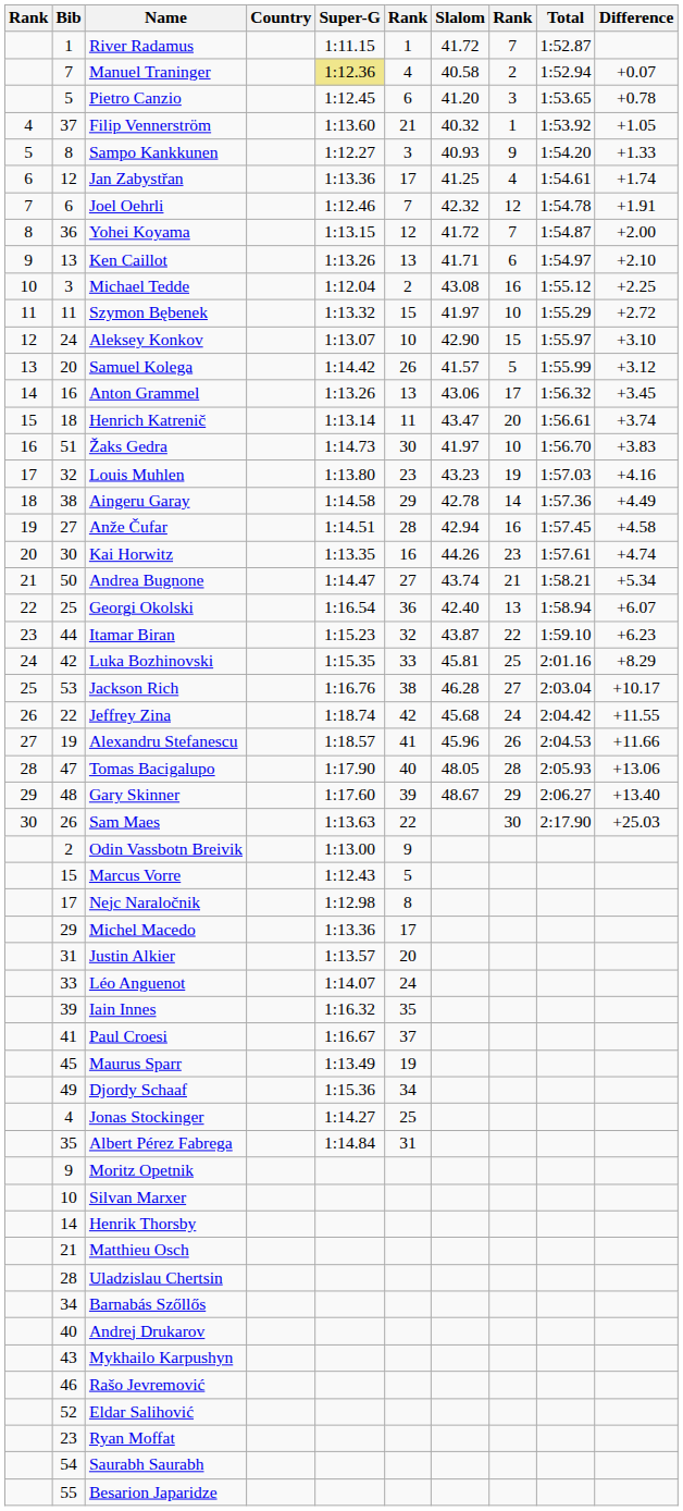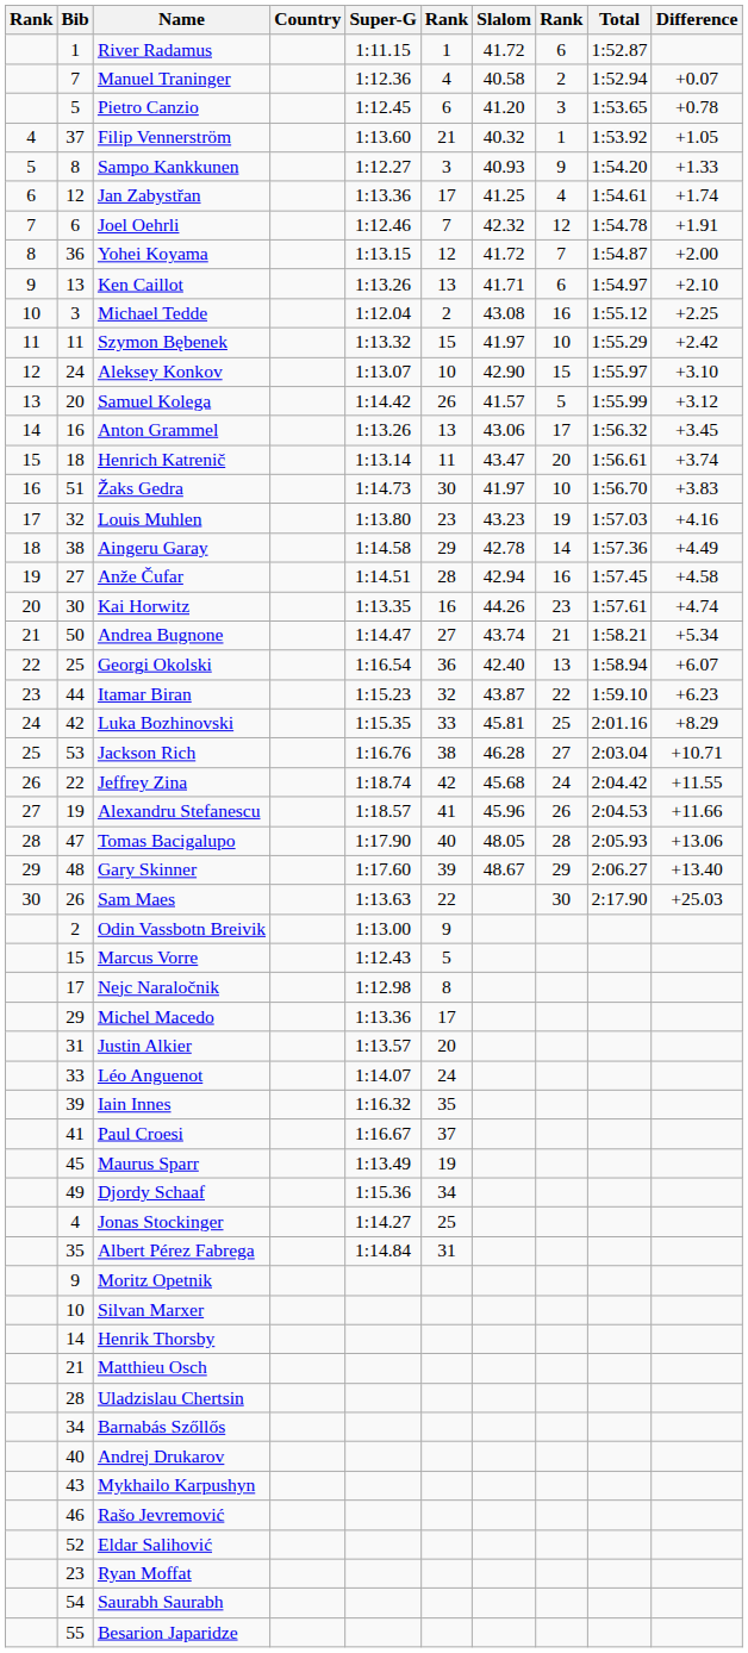River Radamus | column 8: 7 -> 6
Manuel Traninger | Super-G: khaki background -> no background
Szymon Bębenek | Difference: +2.72 -> +2.42
Jackson Rich | Difference: +10.17 -> +10.71
